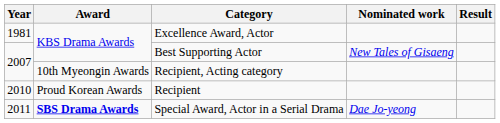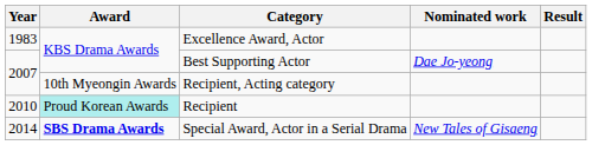Excellence Award, Actor | Year: 1981 -> 1983
Best Supporting Actor | Nominated work: New Tales of Gisaeng -> Dae Jo-yeong
Recipient | Award: no background -> paleturquoise background
Special Award, Actor in a Serial Drama | Year: 2011 -> 2014
Special Award, Actor in a Serial Drama | Nominated work: Dae Jo-yeong -> New Tales of Gisaeng
